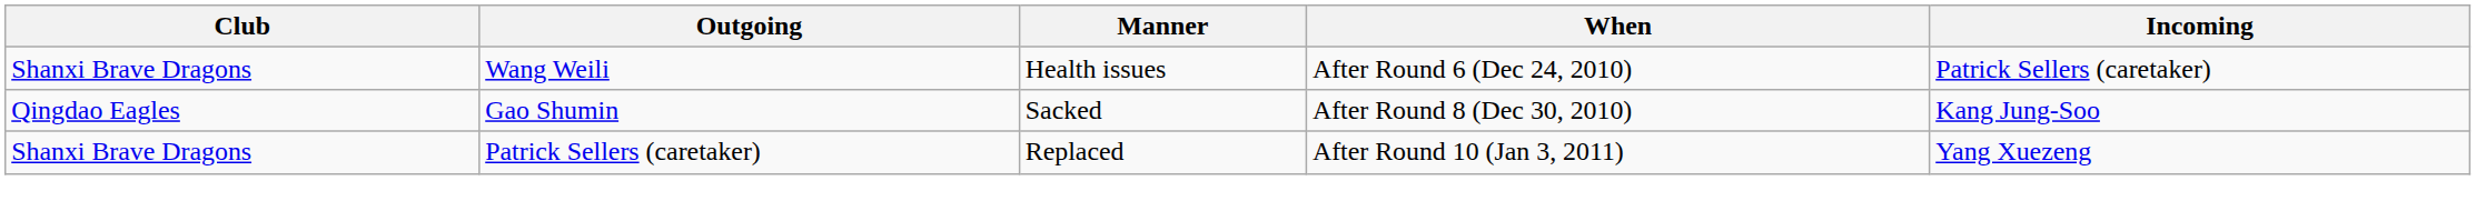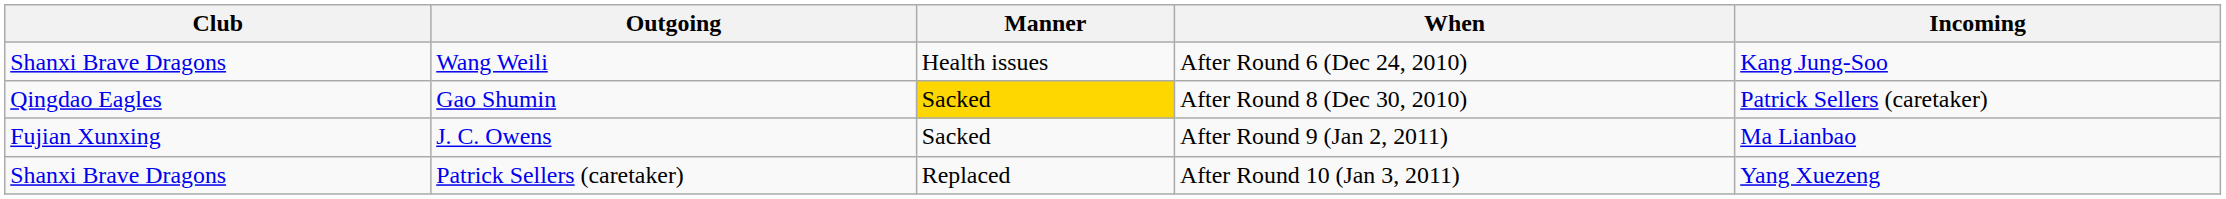Wang Weili | Incoming: Patrick Sellers (caretaker) -> Kang Jung-Soo
Gao Shumin | Manner: no background -> gold background
Gao Shumin | Incoming: Kang Jung-Soo -> Patrick Sellers (caretaker)
+ row: Fujian Xunxing | J. C. Owens | Sacked | After Round 9 (Jan 2, 2011) | Ma Lianbao
